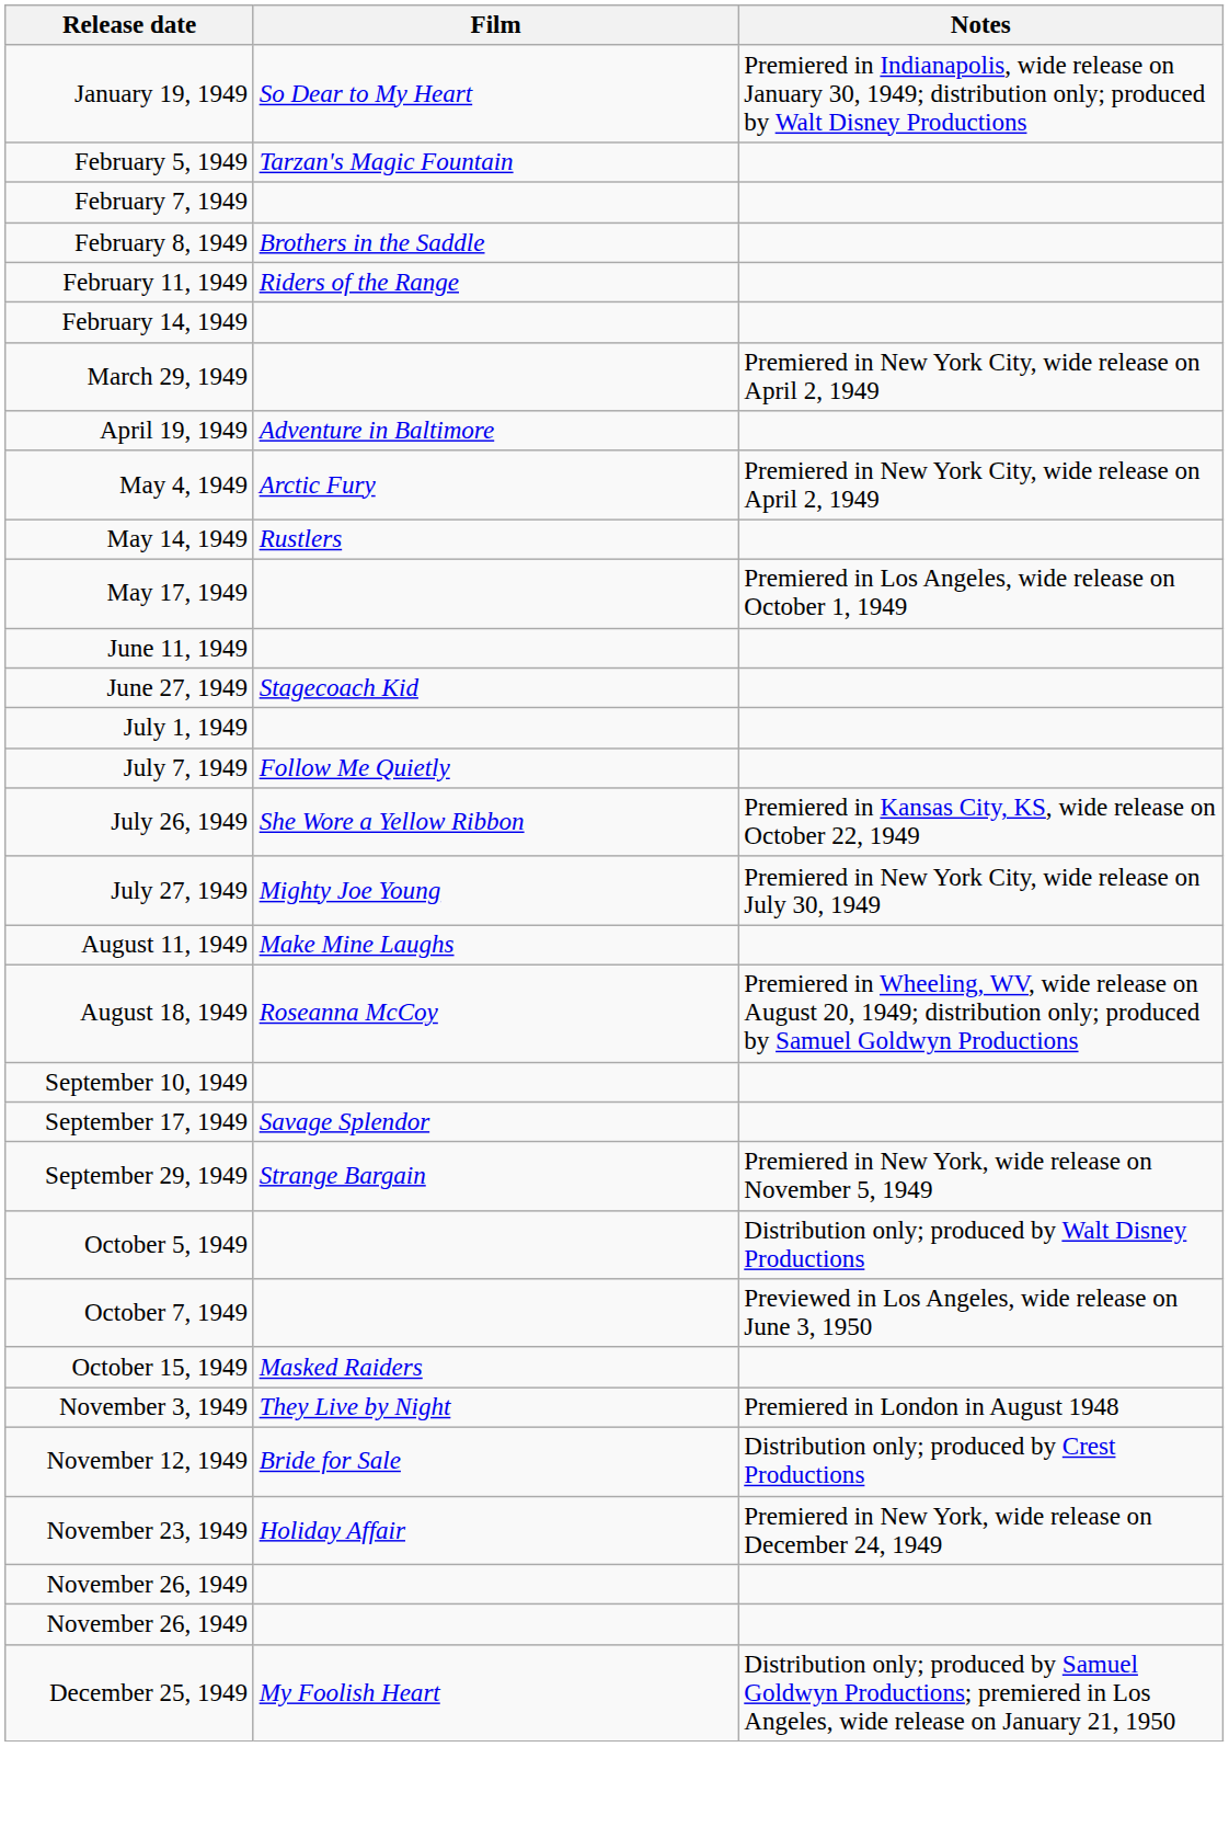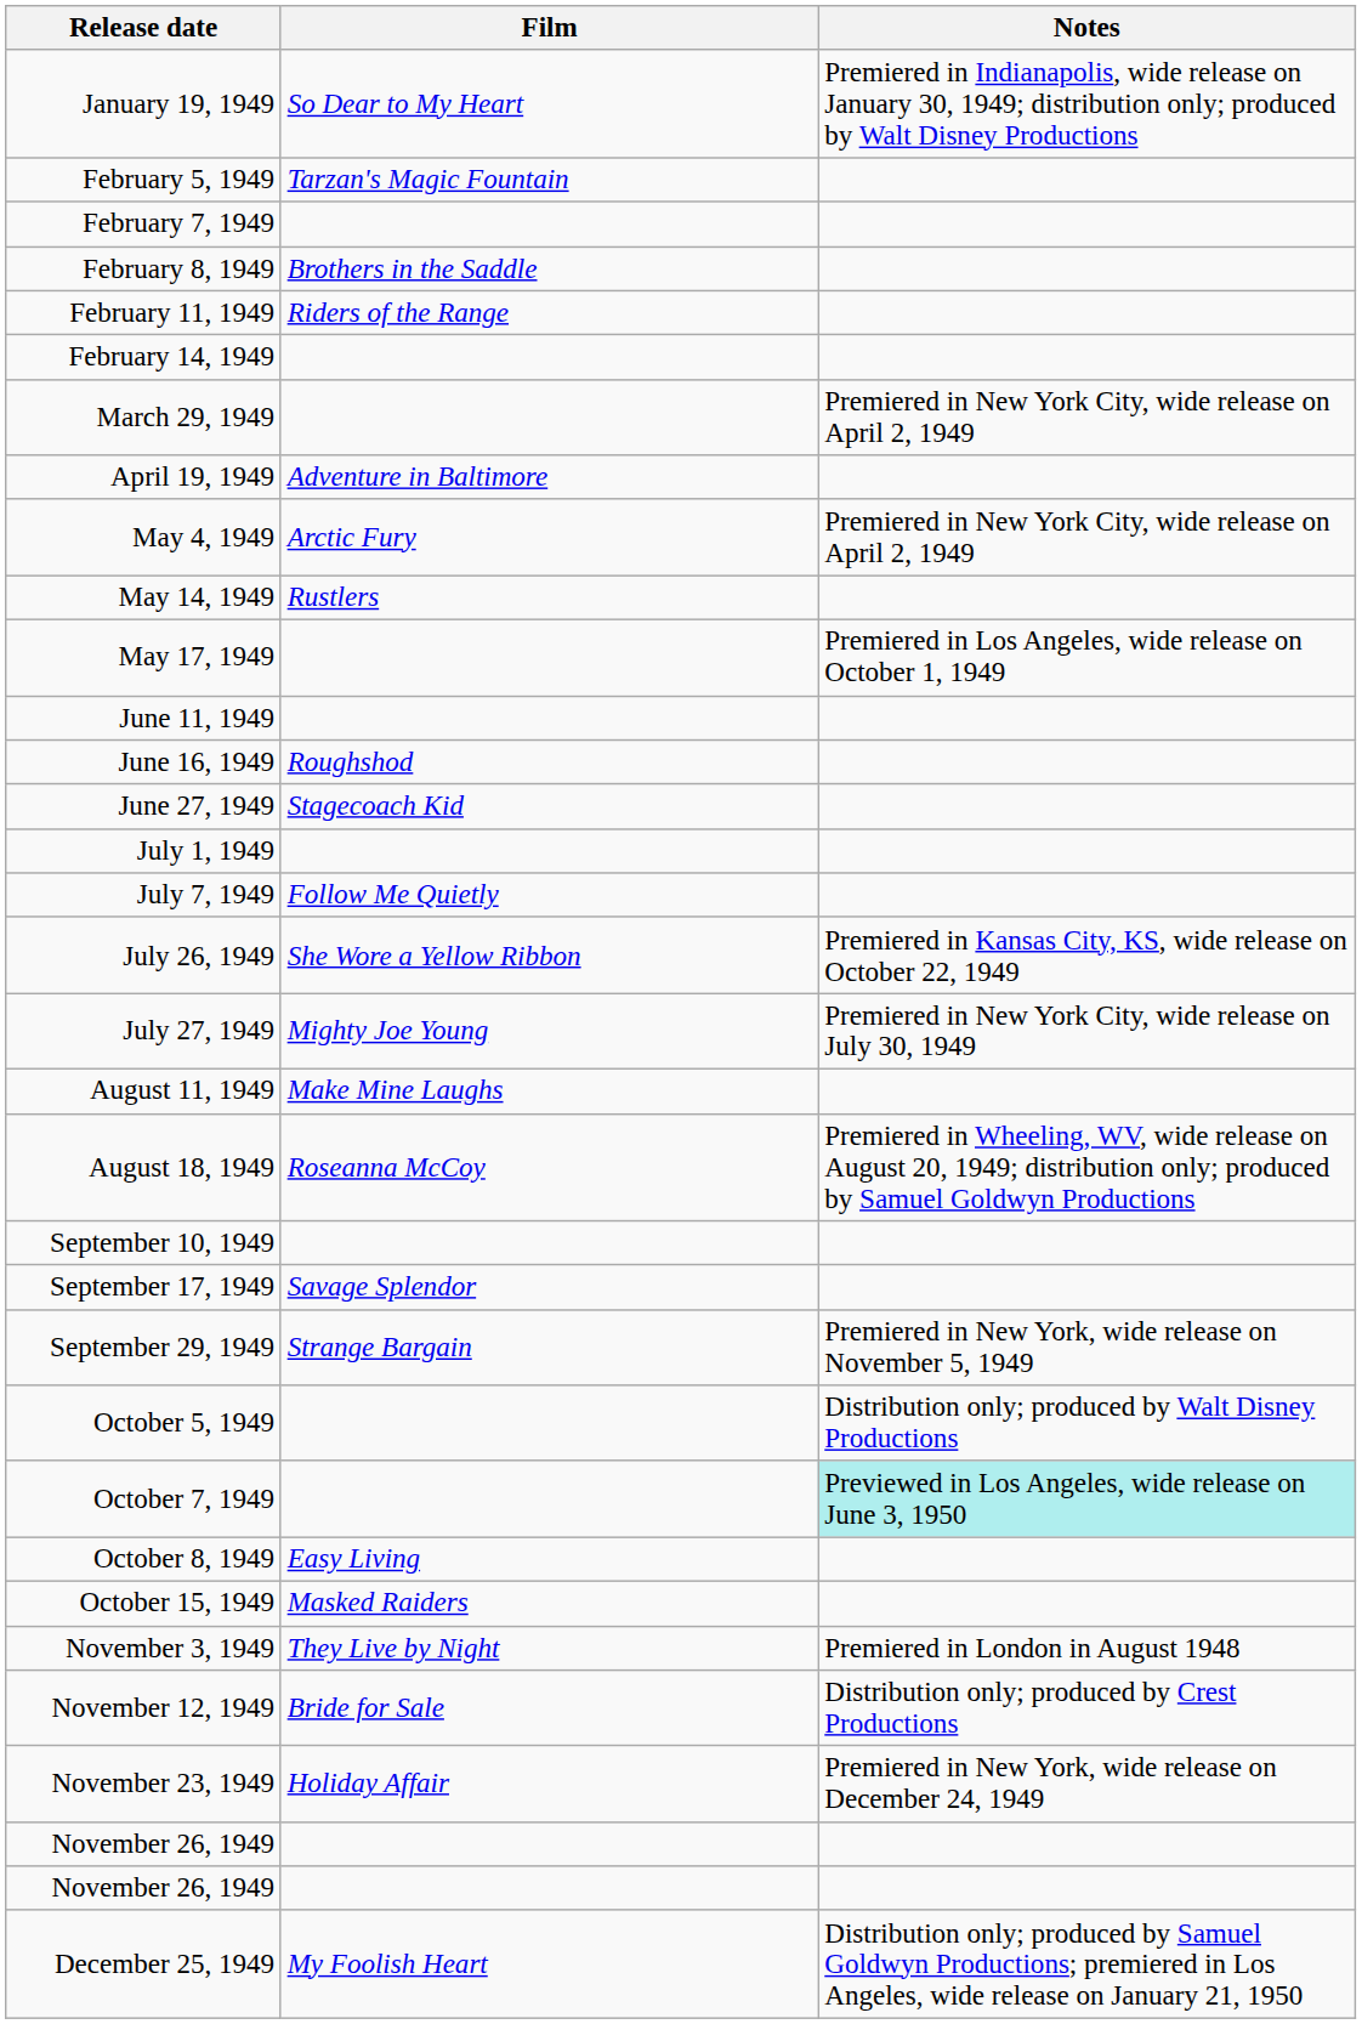+ row: June 16, 1949 | Roughshod
October 7, 1949 | Notes: no background -> paleturquoise background
+ row: October 8, 1949 | Easy Living
